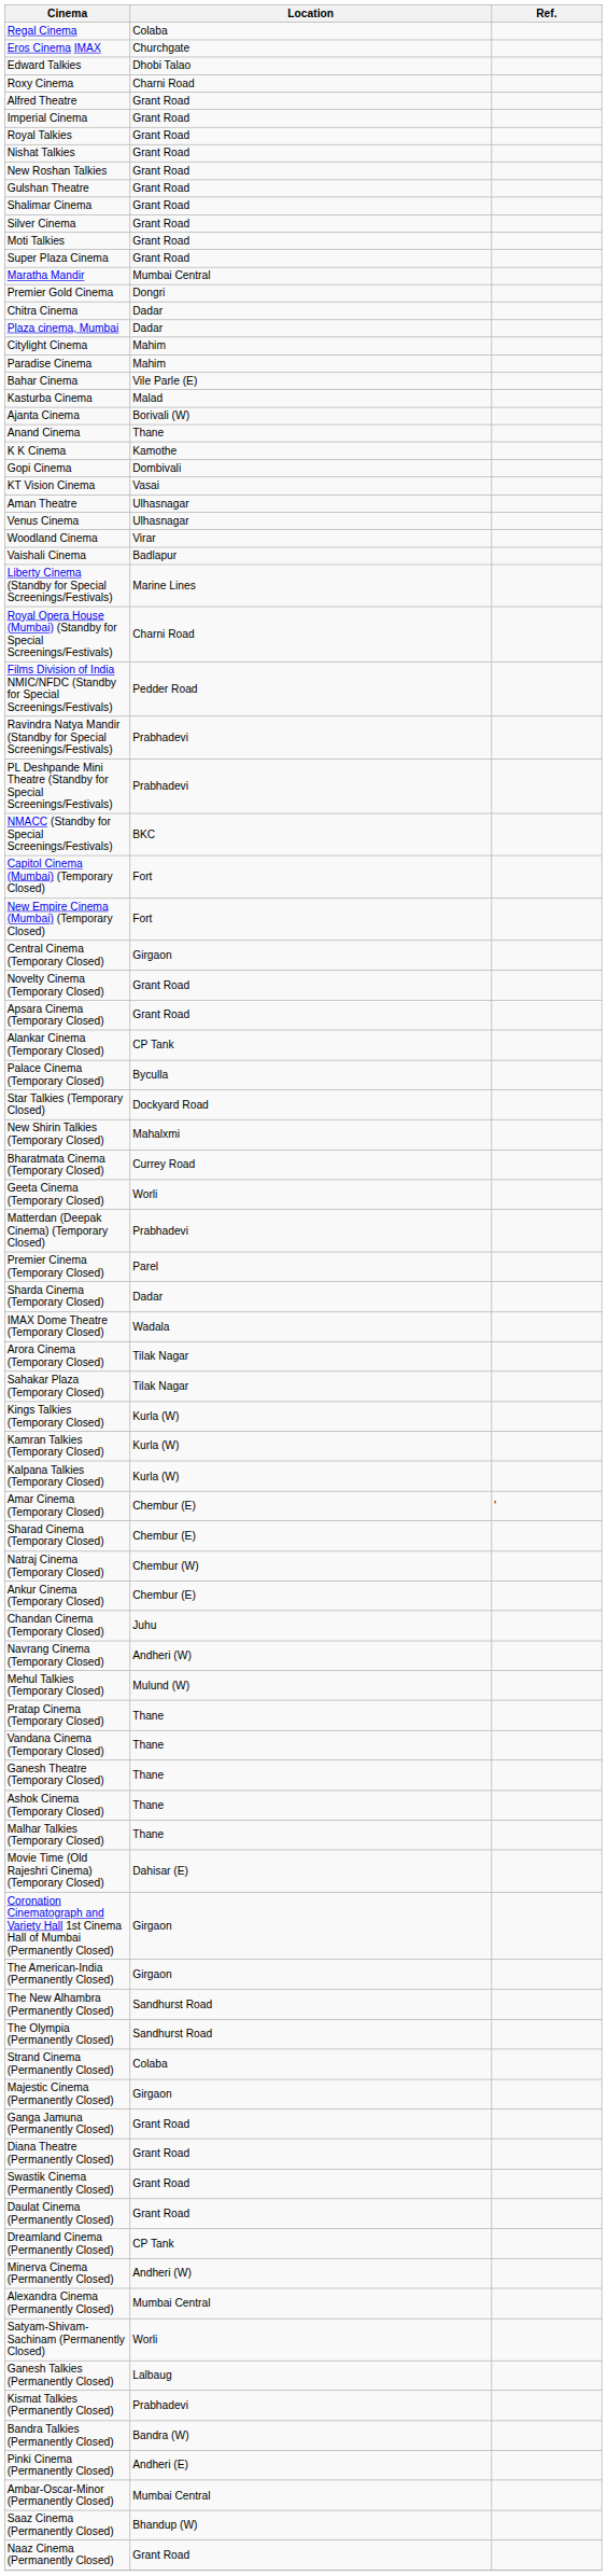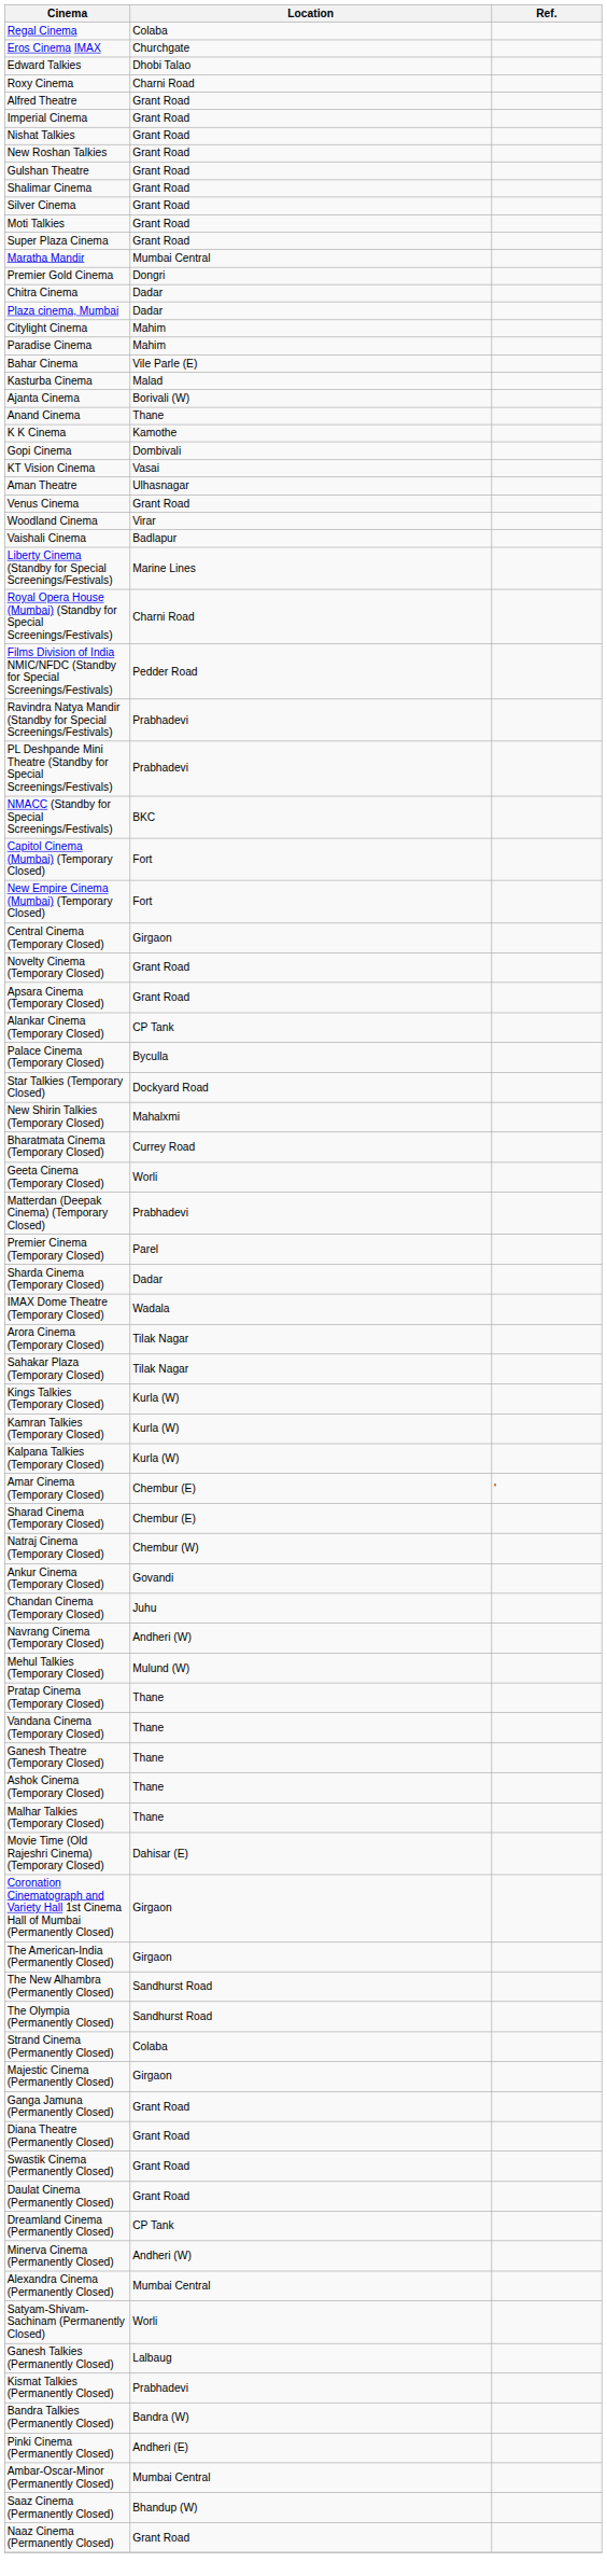- row: Royal Talkies | Grant Road
Venus Cinema | Location: Ulhasnagar -> Grant Road
Ankur Cinema (Temporary Closed) | Location: Chembur (E) -> Govandi
